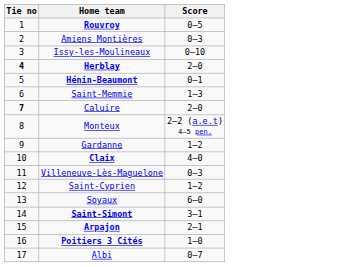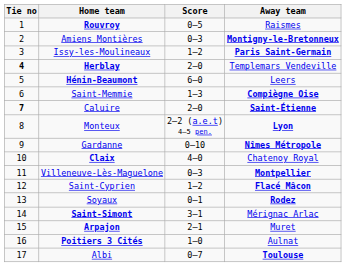+ column: Away team | Raismes | Montigny-le-Bretonneux | Paris Saint-Germain | Templemars Vendeville | Leers | Compiègne Oise | Saint-Étienne | Lyon | Nîmes Métropole | Chatenoy Royal | Montpellier | Flacé Mâcon | Rodez | Mérignac Arlac | Muret | Aulnat | Toulouse
Issy-les-Moulineaux | Score: 0–10 -> 1–2
Hénin-Beaumont | Score: 0–1 -> 6–0
Gardanne | Score: 1–2 -> 0–10
Soyaux | Score: 6–0 -> 0–1
